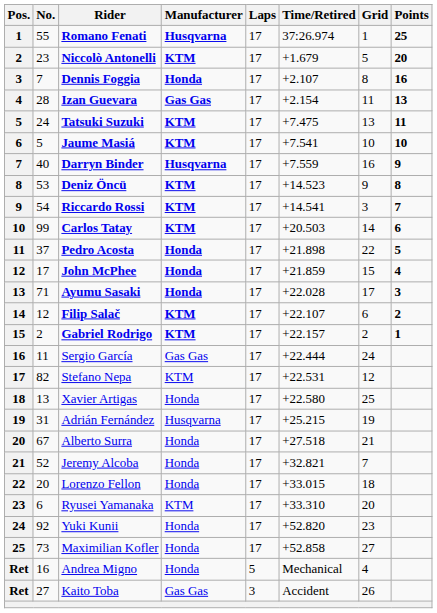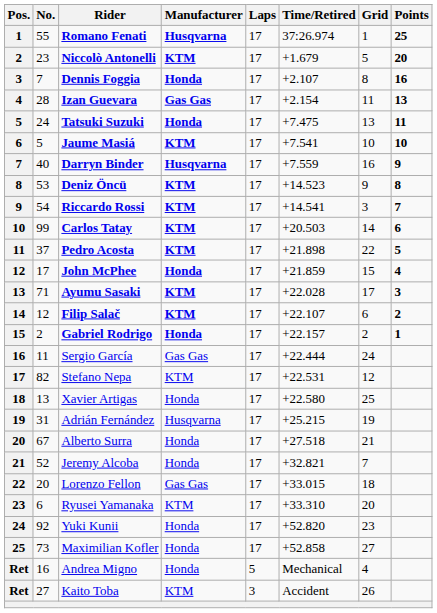Tatsuki Suzuki | Manufacturer: KTM -> Honda
Pedro Acosta | Manufacturer: Honda -> KTM
Ayumu Sasaki | Manufacturer: Honda -> KTM
Gabriel Rodrigo | Manufacturer: KTM -> Honda
Lorenzo Fellon | Manufacturer: Honda -> Gas Gas
Kaito Toba | Manufacturer: Gas Gas -> KTM
